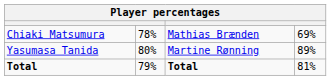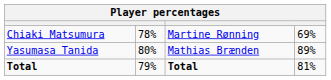Chiaki Matsumura | column 3: Mathias Brænden -> Martine Rønning
Yasumasa Tanida | column 3: Martine Rønning -> Mathias Brænden
